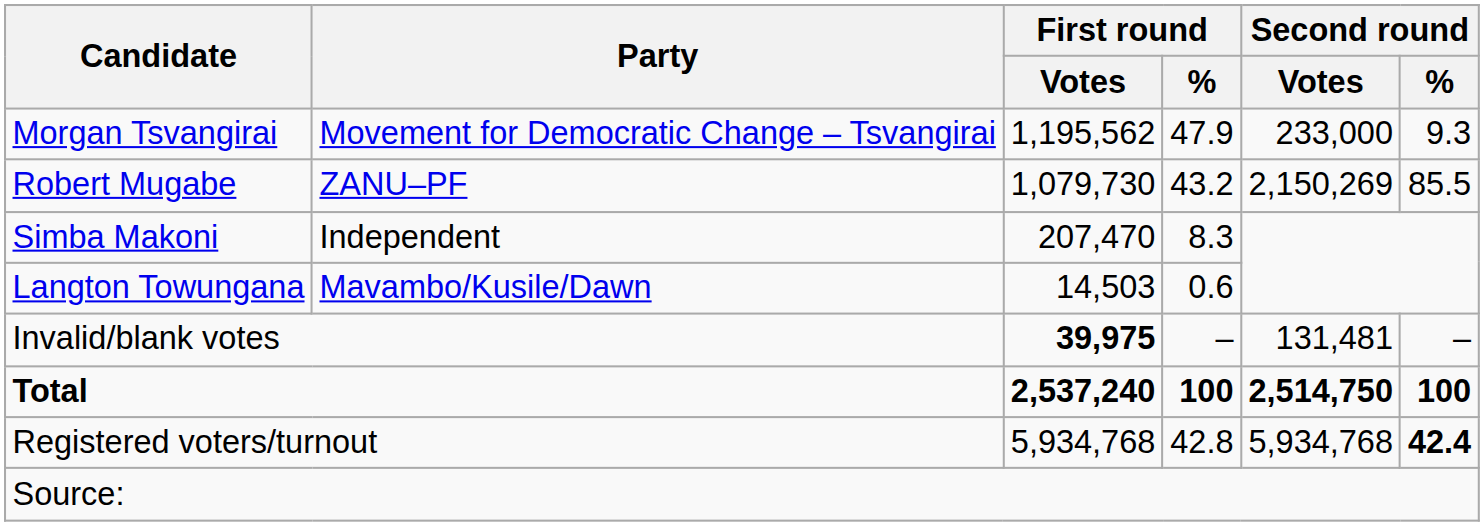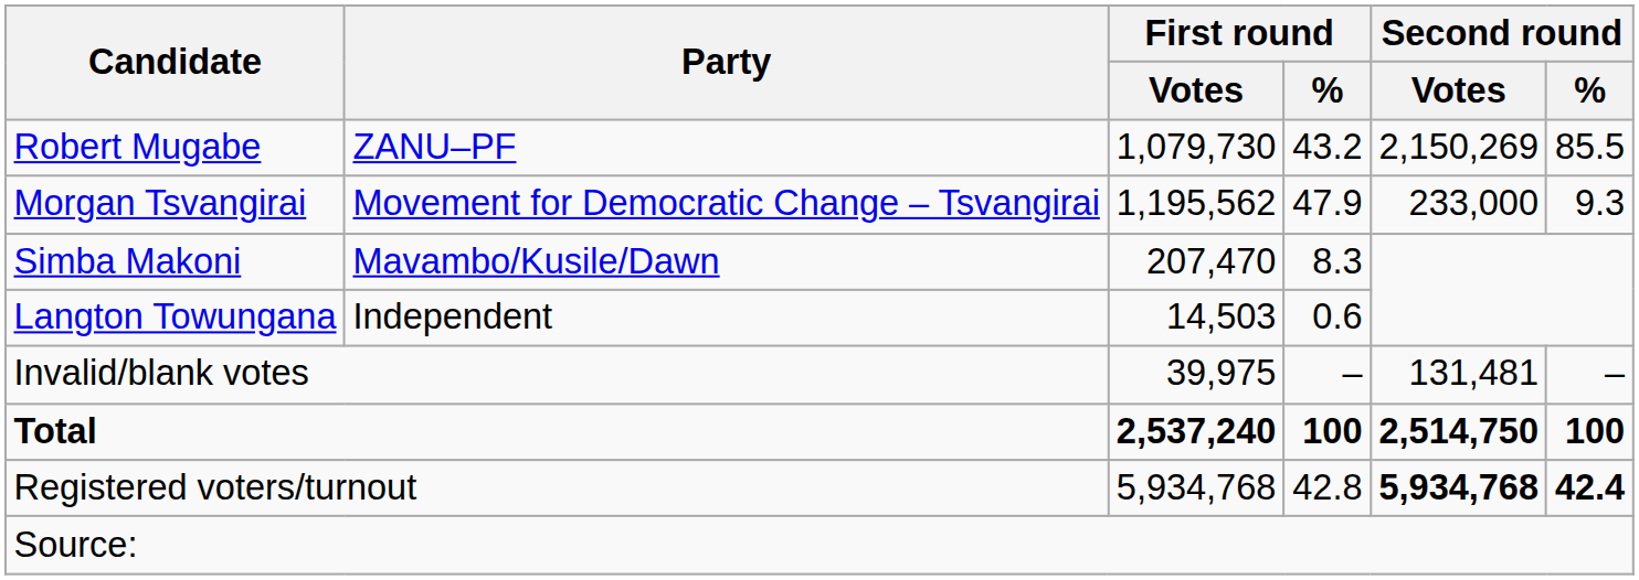rows swapped: Morgan Tsvangirai <-> Robert Mugabe
Simba Makoni | Party: Independent -> Mavambo/Kusile/Dawn
Langton Towungana | Party: Mavambo/Kusile/Dawn -> Independent
Invalid/blank votes | First round / Votes: bold -> normal
Registered voters/turnout | Second round / Votes: normal -> bold
